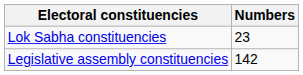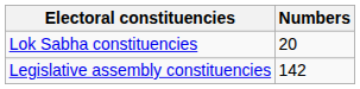Lok Sabha constituencies | Numbers: 23 -> 20
